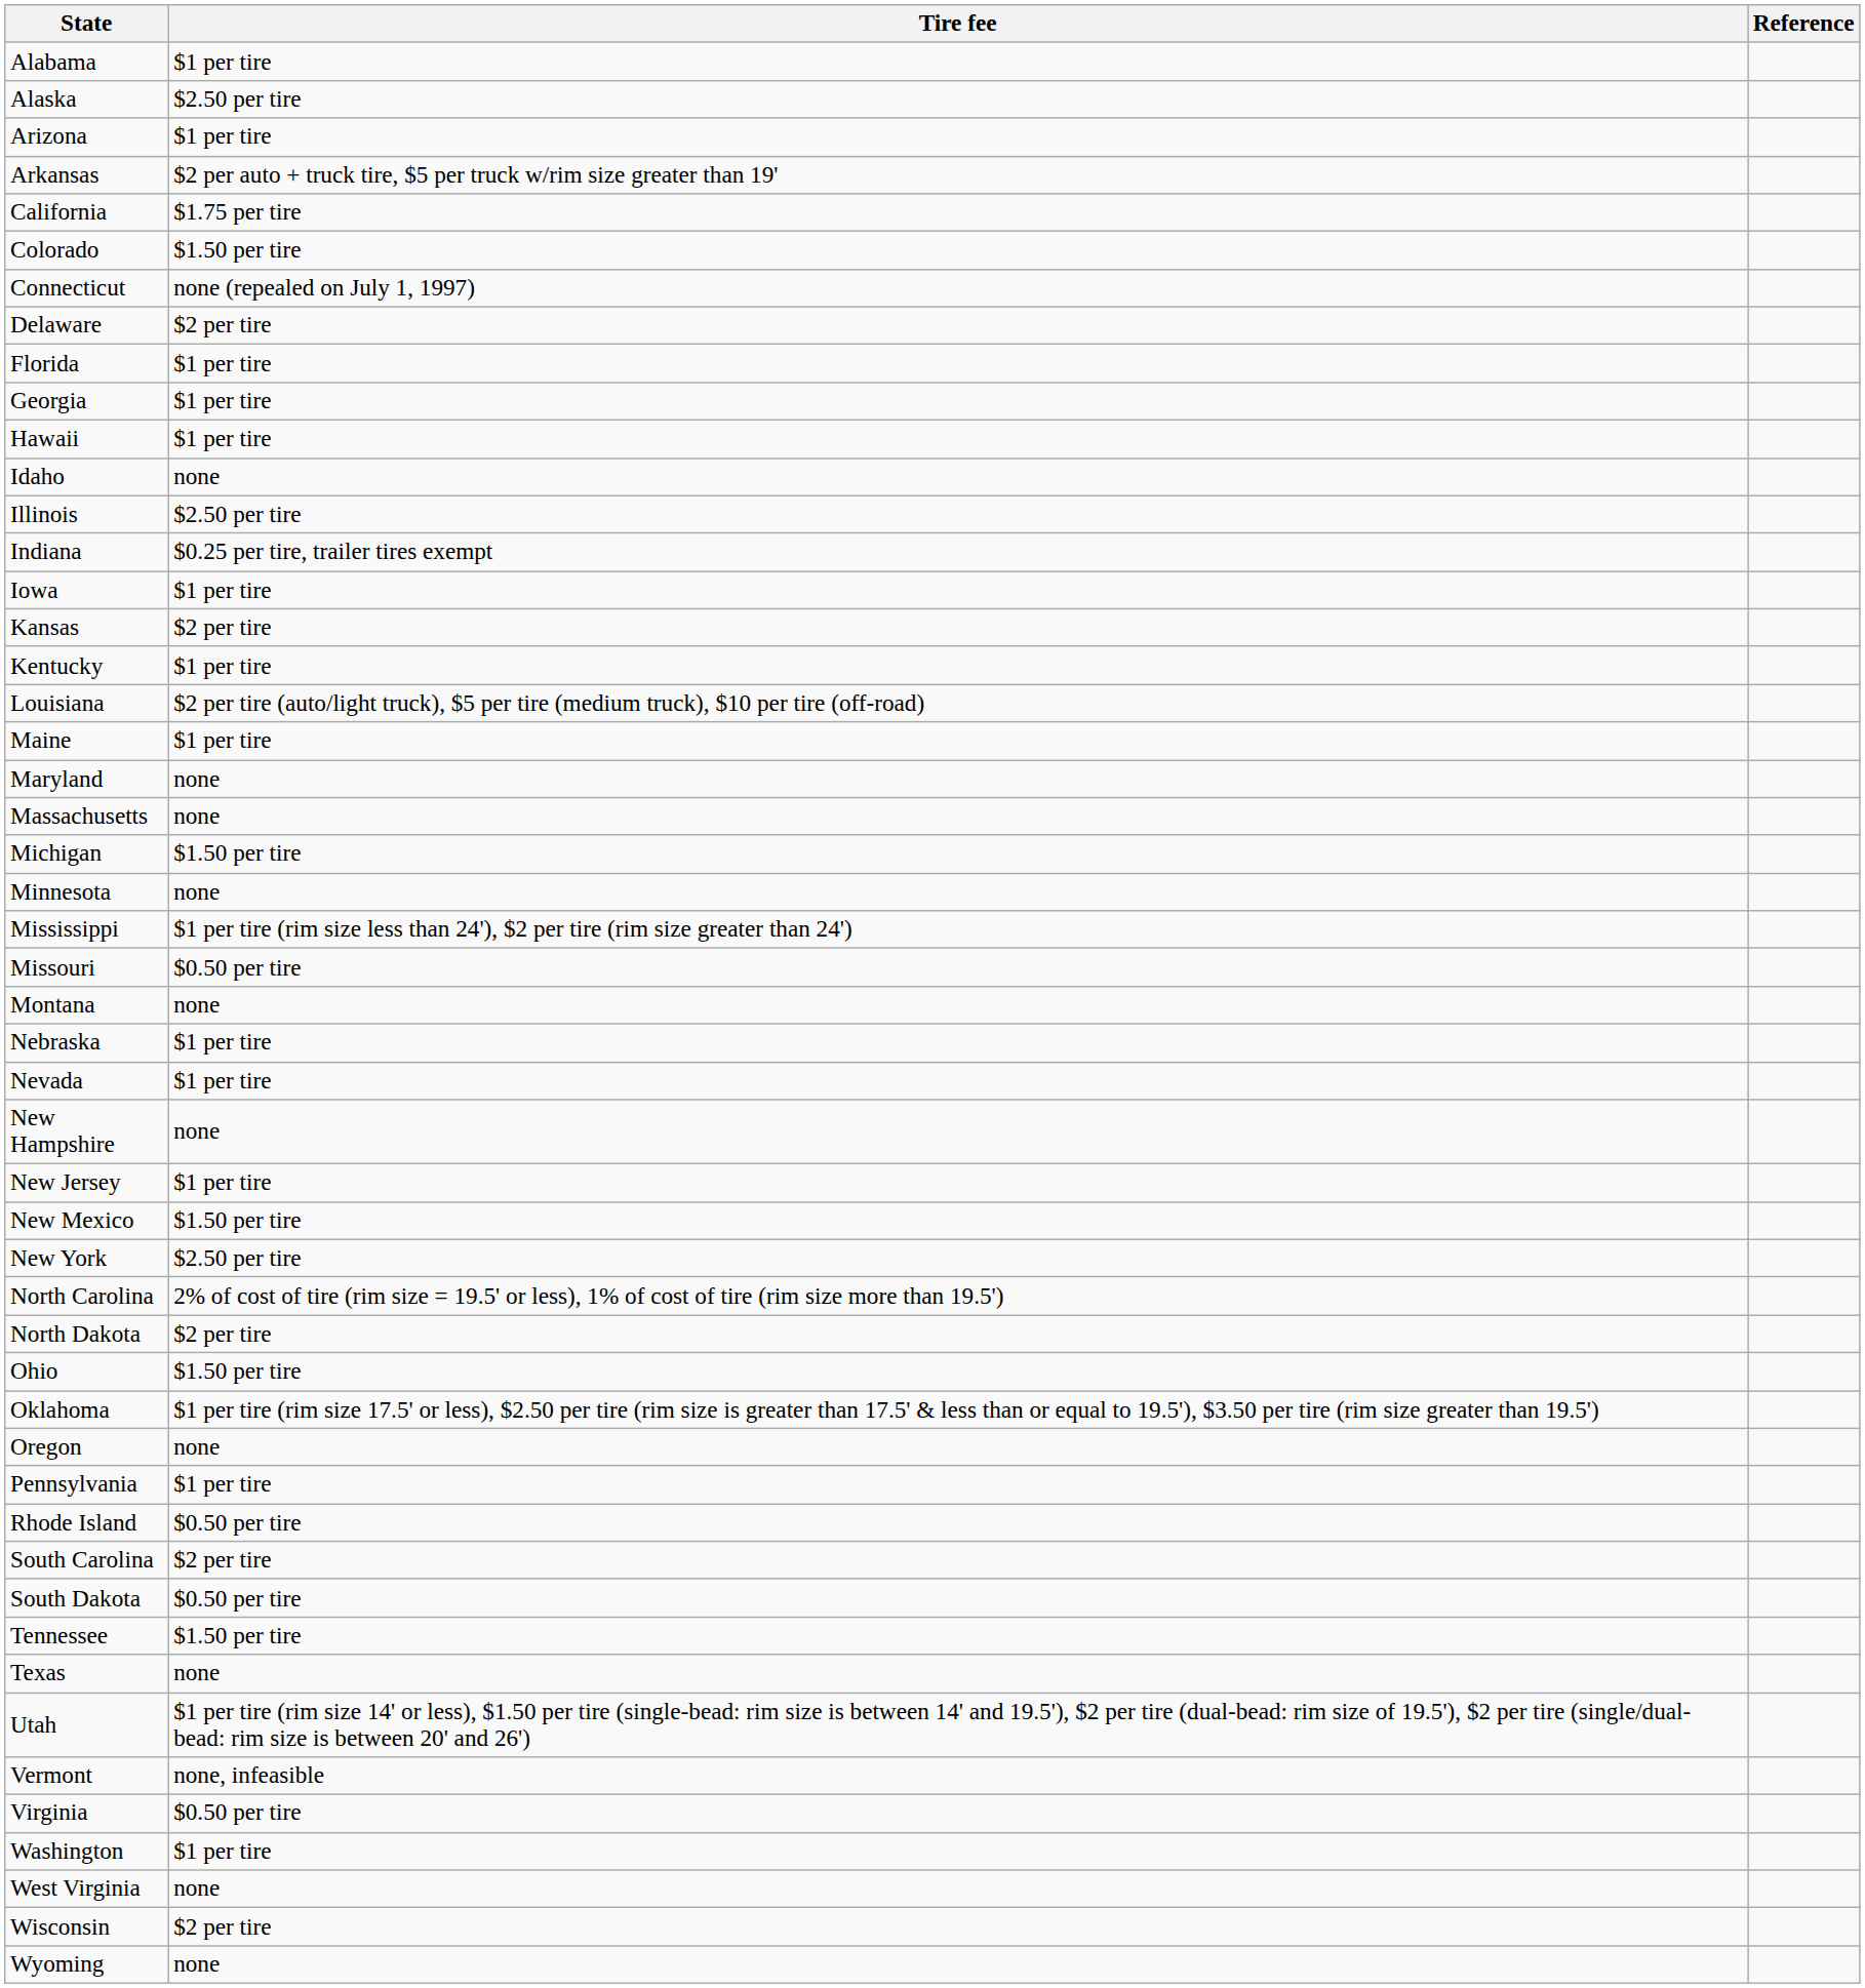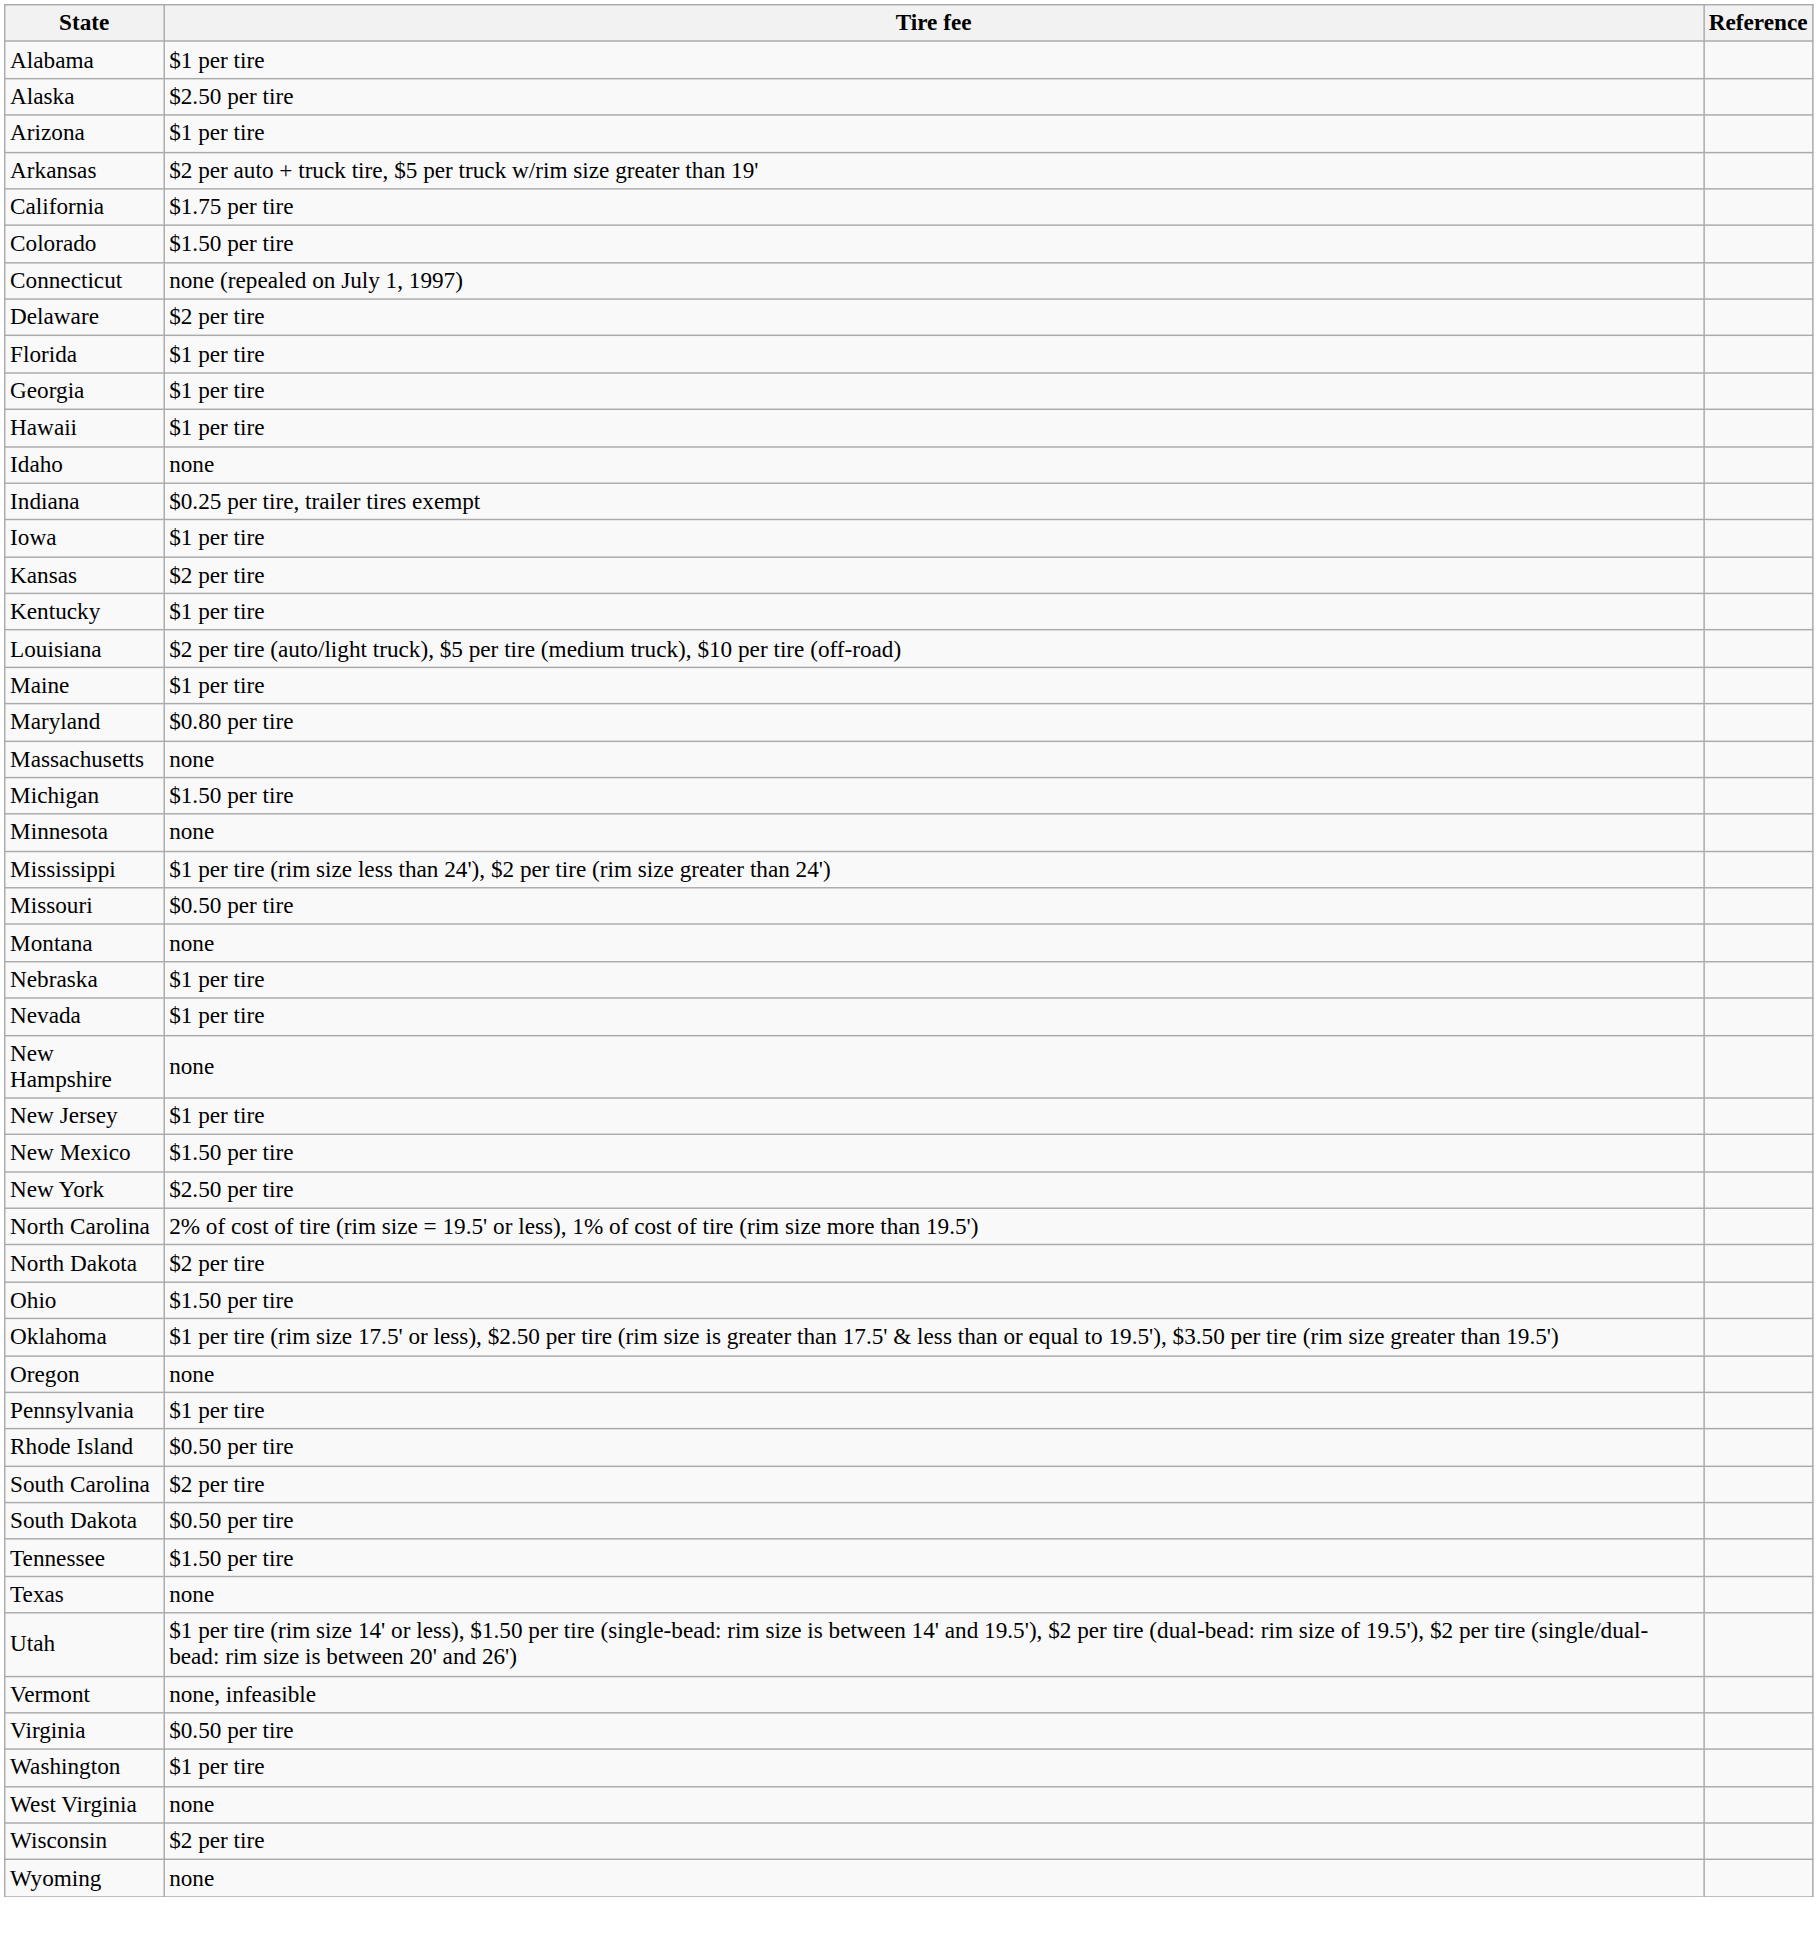- row: Illinois | $2.50 per tire
Maryland | Tire fee: none -> $0.80 per tire
